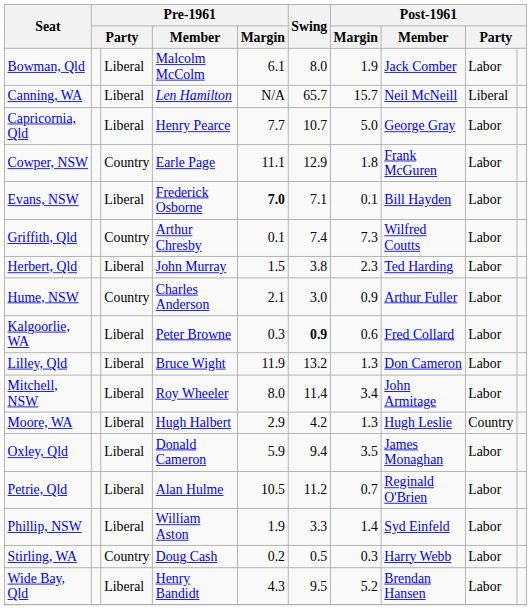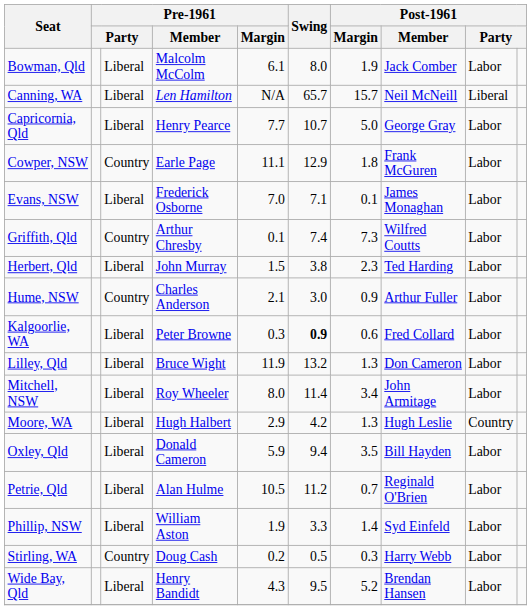Evans, NSW | Pre-1961 / Margin: bold -> normal
Evans, NSW | Post-1961 / Member: Bill Hayden -> James Monaghan
Oxley, Qld | Post-1961 / Member: James Monaghan -> Bill Hayden
